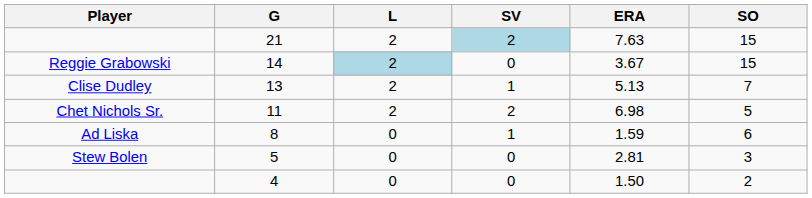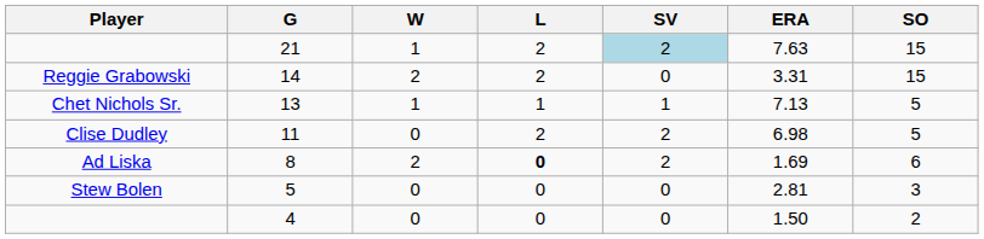+ column: W | 1 | 2 | 1 | 0 | 2 | 0 | 0
14 | L: lightblue background -> no background
14 | ERA: 3.67 -> 3.31
13 | Player: Clise Dudley -> Chet Nichols Sr.
13 | L: 2 -> 1
13 | ERA: 5.13 -> 7.13
13 | SO: 7 -> 5
11 | Player: Chet Nichols Sr. -> Clise Dudley
8 | L: normal -> bold
8 | SV: 1 -> 2
8 | ERA: 1.59 -> 1.69
